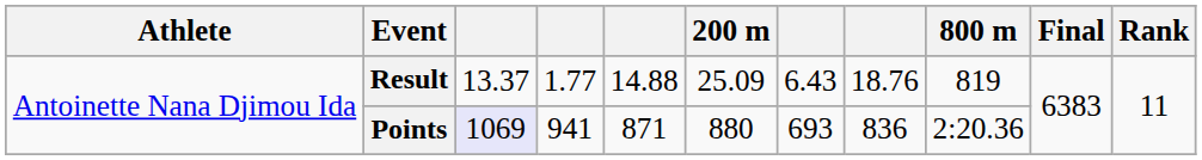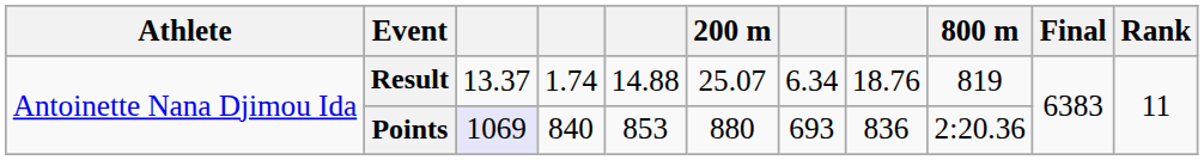Result | column 4: 1.77 -> 1.74
Result | 200 m: 25.09 -> 25.07
Result | column 7: 6.43 -> 6.34
Points | column 4: 941 -> 840
Points | column 5: 871 -> 853
